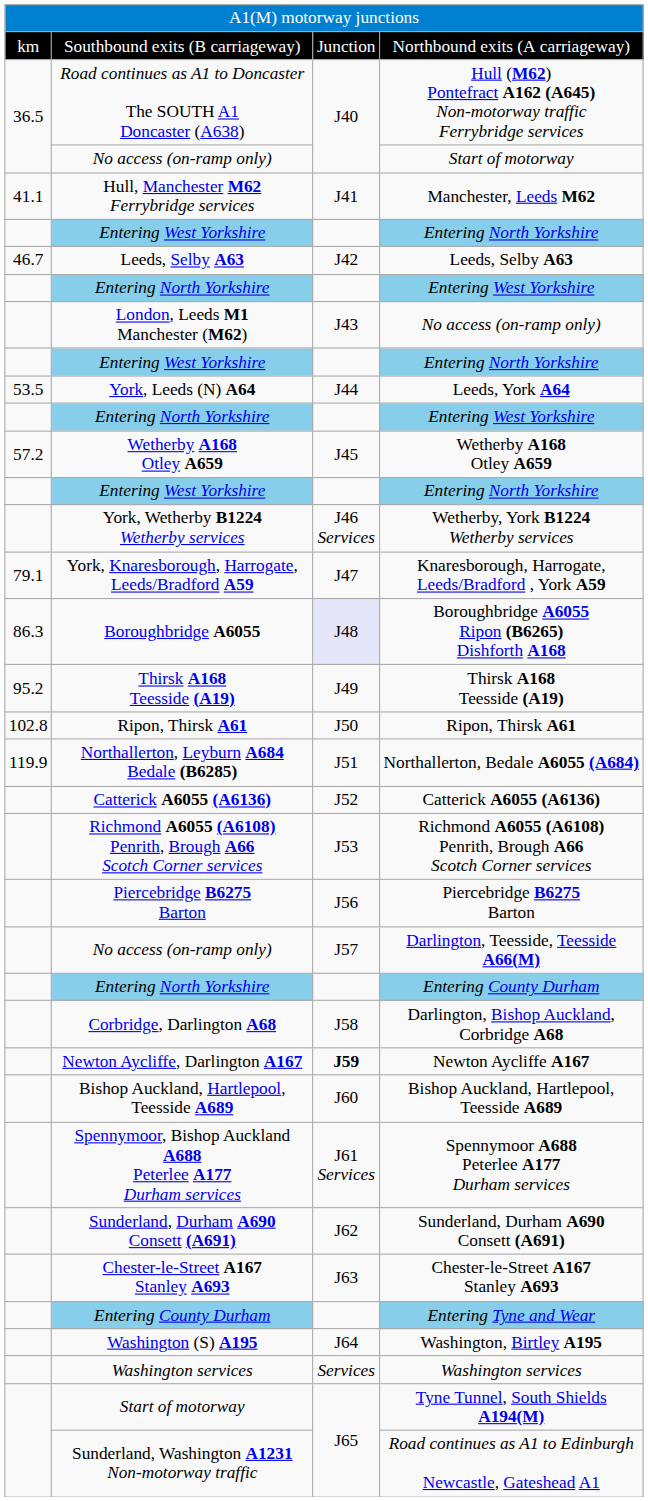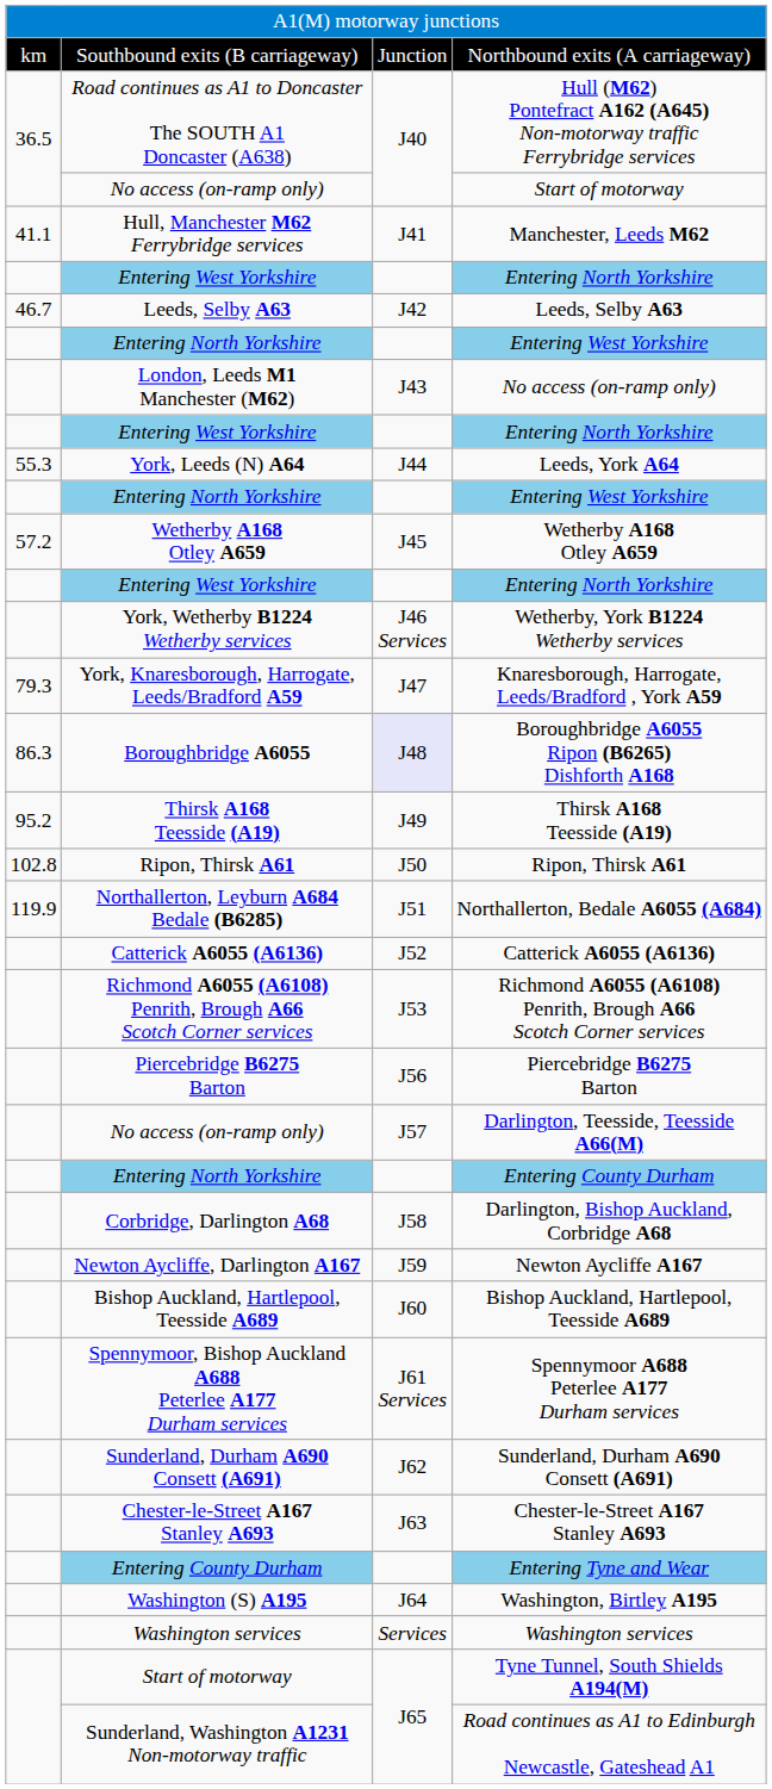Leeds, York A64 | column 1: 53.5 -> 55.3
Knaresborough, Harrogate, Leeds/Bradford , York A59 | column 1: 79.1 -> 79.3
Newton Aycliffe A167 | column 3: bold -> normal
